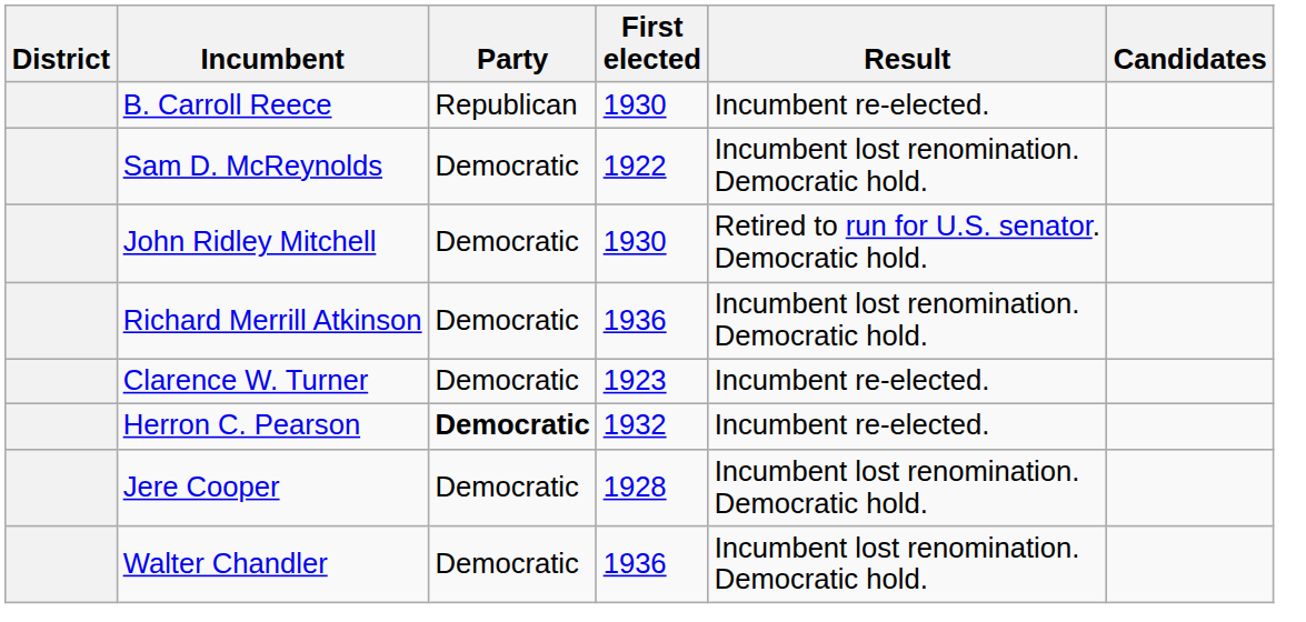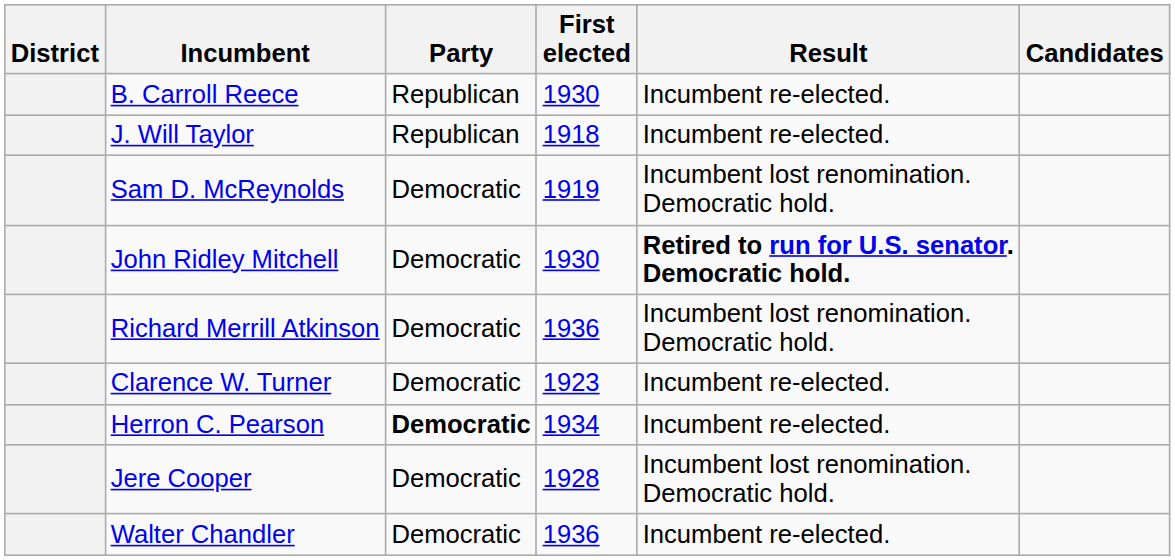+ row: J. Will Taylor | Republican | 1918 | Incumbent re-elected.
Sam D. McReynolds | First elected: 1922 -> 1919
John Ridley Mitchell | Result: normal -> bold
Herron C. Pearson | First elected: 1932 -> 1934
Walter Chandler | Result: Incumbent lost renomination. Democratic hold. -> Incumbent re-elected.
